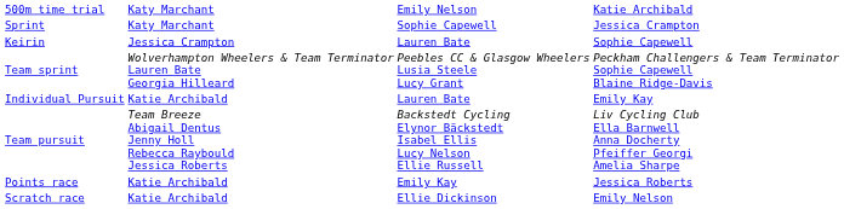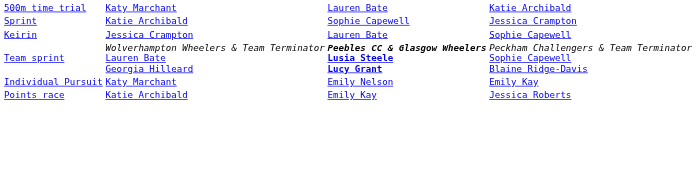500m time trial | column 3: Emily Nelson -> Lauren Bate
Sprint | column 2: Katy Marchant -> Katie Archibald
Team sprint | column 3: normal -> bold
Individual Pursuit | column 2: Katie Archibald -> Katy Marchant
Individual Pursuit | column 3: Lauren Bate -> Emily Nelson
- row: Team pursuit | Team Breeze Abigail Dentus Jenny Holl Rebecca Raybould Jessica Roberts | Backstedt Cycling Elynor Bäckstedt Isabel Ellis Lucy Nelson Ellie Russell | Liv Cycling Club Ella Barnwell Anna Docherty Pfeiffer Georgi Amelia Sharpe
- row: Scratch race | Katie Archibald | Ellie Dickinson | Emily Nelson
